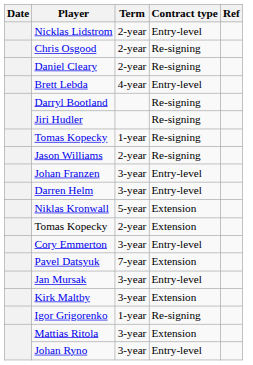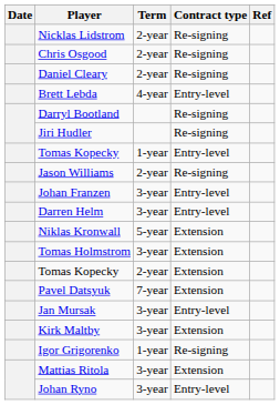Nicklas Lidstrom | Contract type: Entry-level -> Re-signing
Tomas Kopecky / 1-year | Contract type: Re-signing -> Entry-level
+ row: Tomas Holmstrom | 3-year | Extension
- row: Cory Emmerton | 3-year | Entry-level
